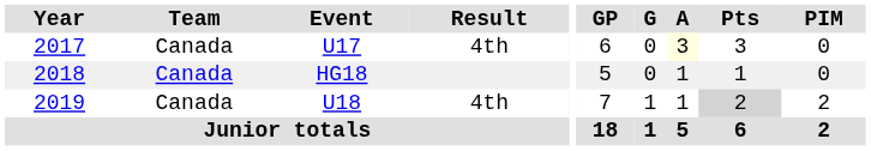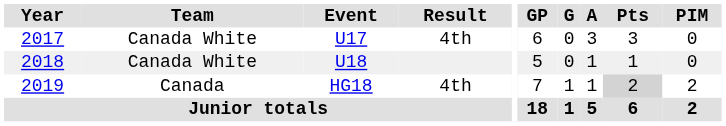2017 | Team: Canada -> Canada White
2017 | A: lightyellow background -> no background
2018 | Team: Canada -> Canada White
2018 | Event: HG18 -> U18
2019 | Event: U18 -> HG18
